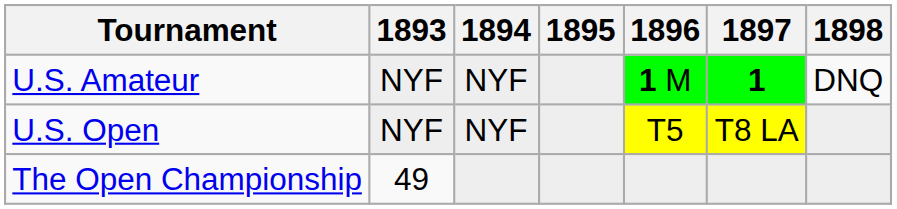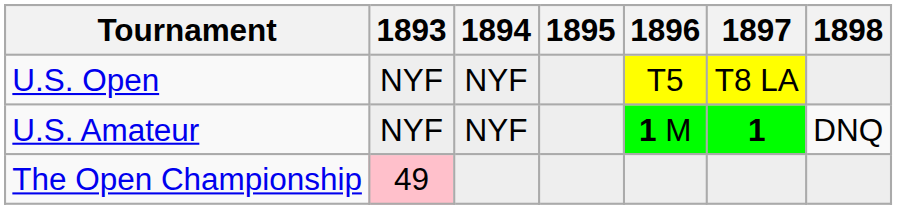rows swapped: U.S. Open <-> U.S. Amateur
The Open Championship | 1893: no background -> pink background
